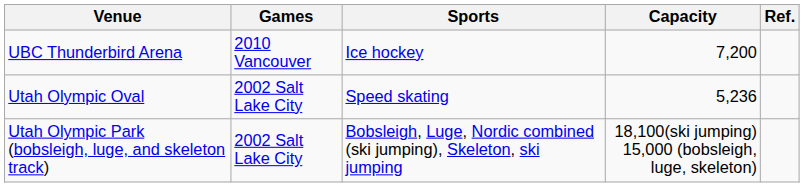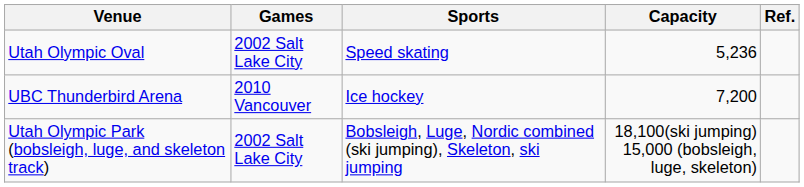rows swapped: UBC Thunderbird Arena <-> Utah Olympic Oval
